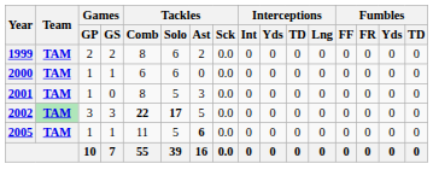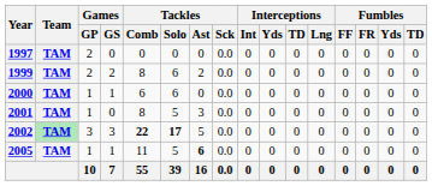+ row: 1997 | TAM | 2 | 0 | 0 | 0 | 0 | 0.0 | 0 | 0 | 0 | 0 | 0 | 0 | 0 | 0
